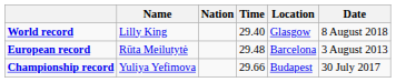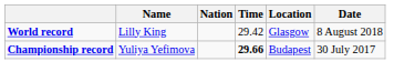World record | Time: 29.40 -> 29.42
- row: European record | Rūta Meilutytė | 29.48 | Barcelona | 3 August 2013
Championship record | Time: normal -> bold
